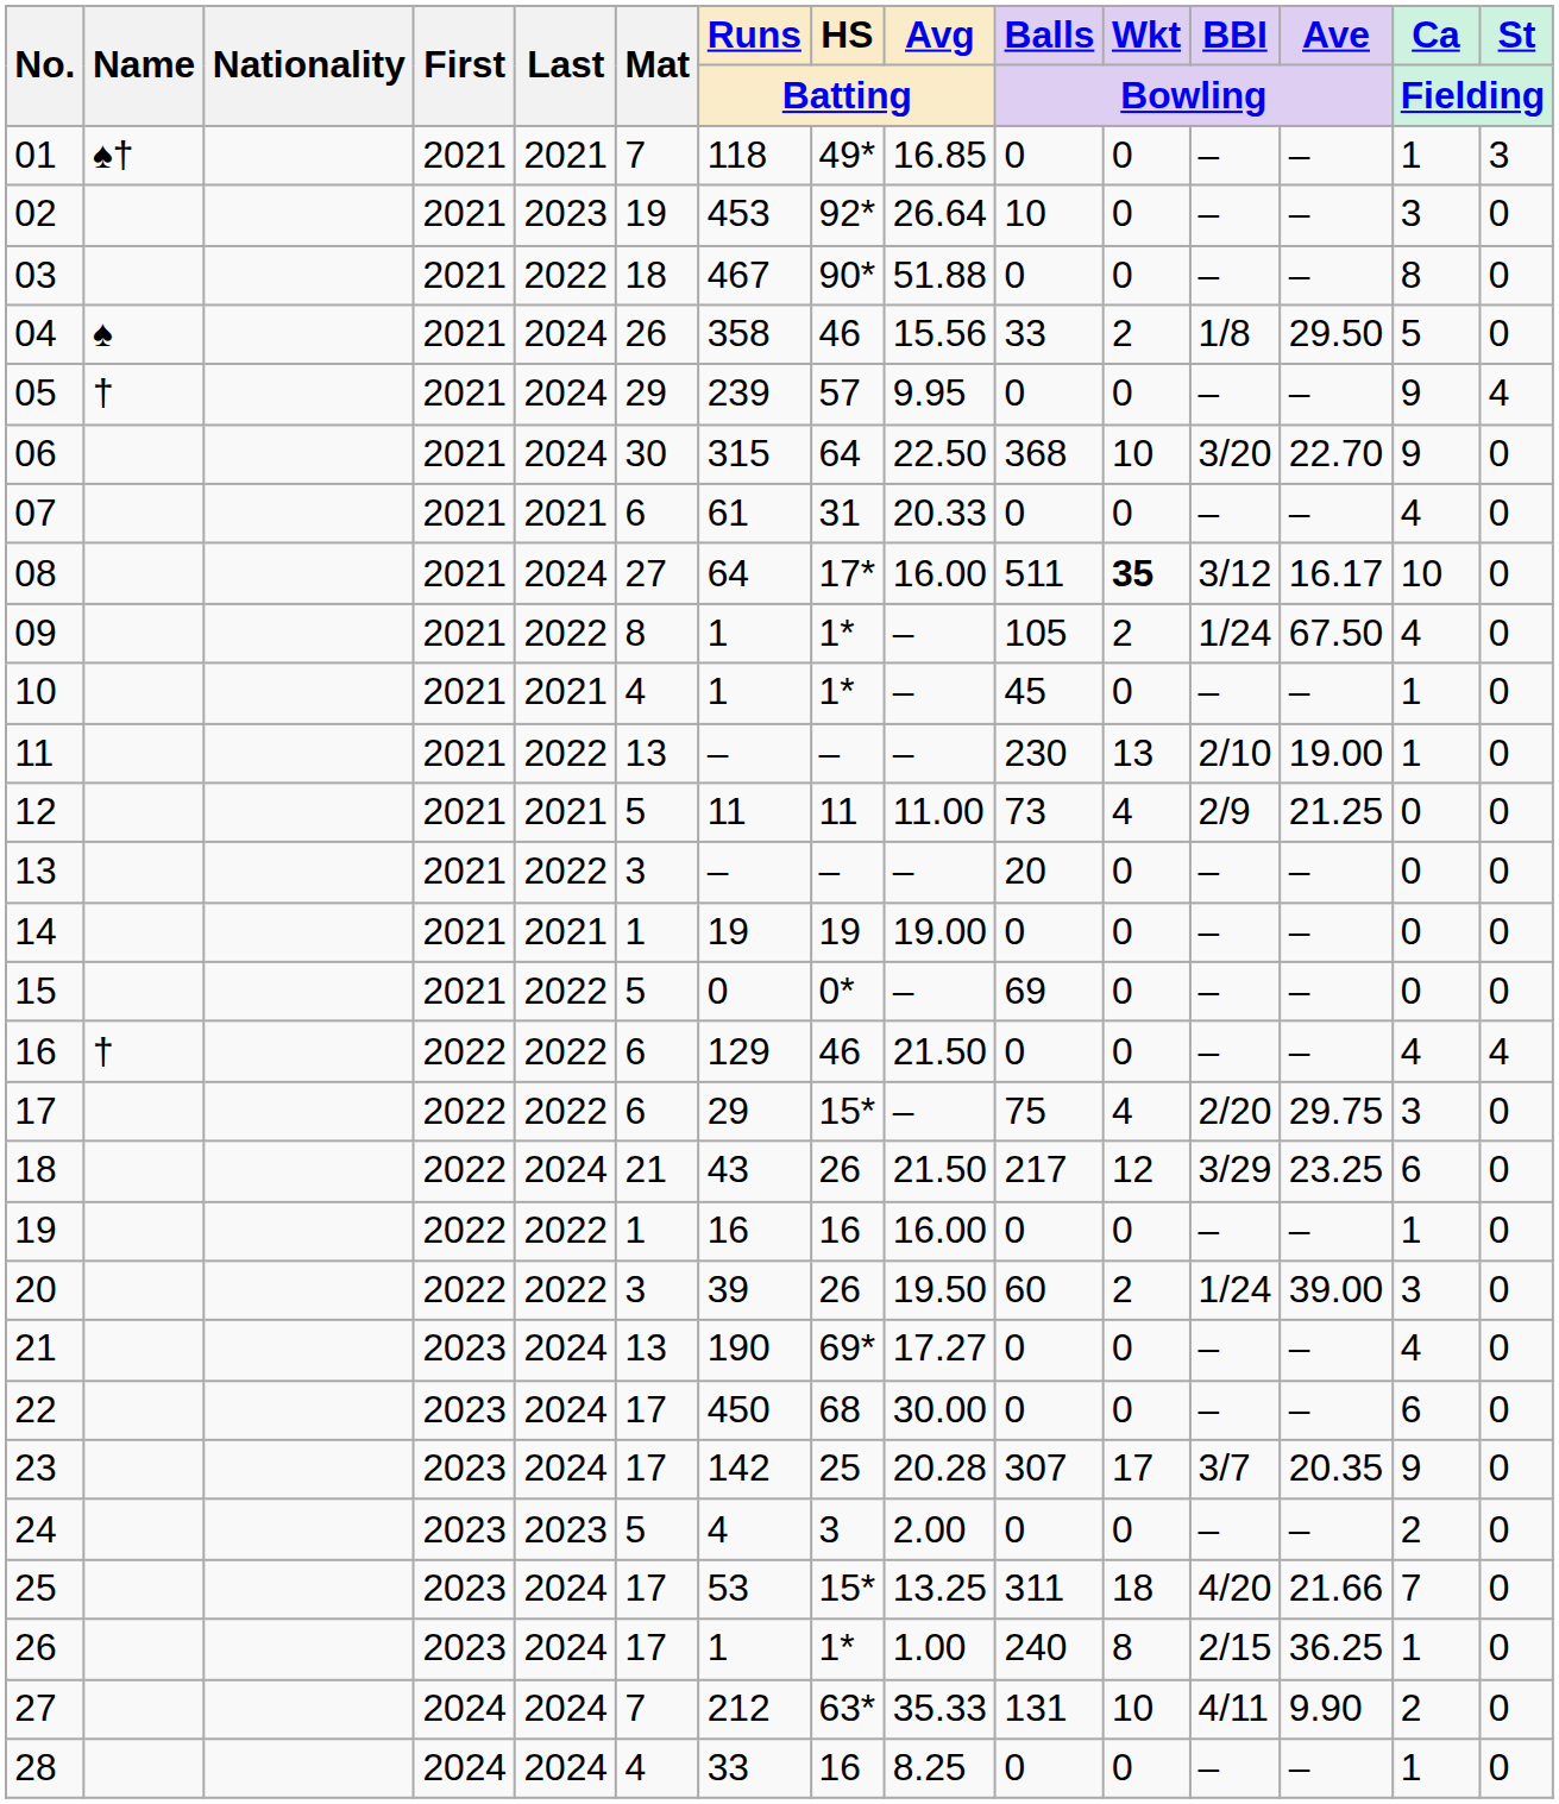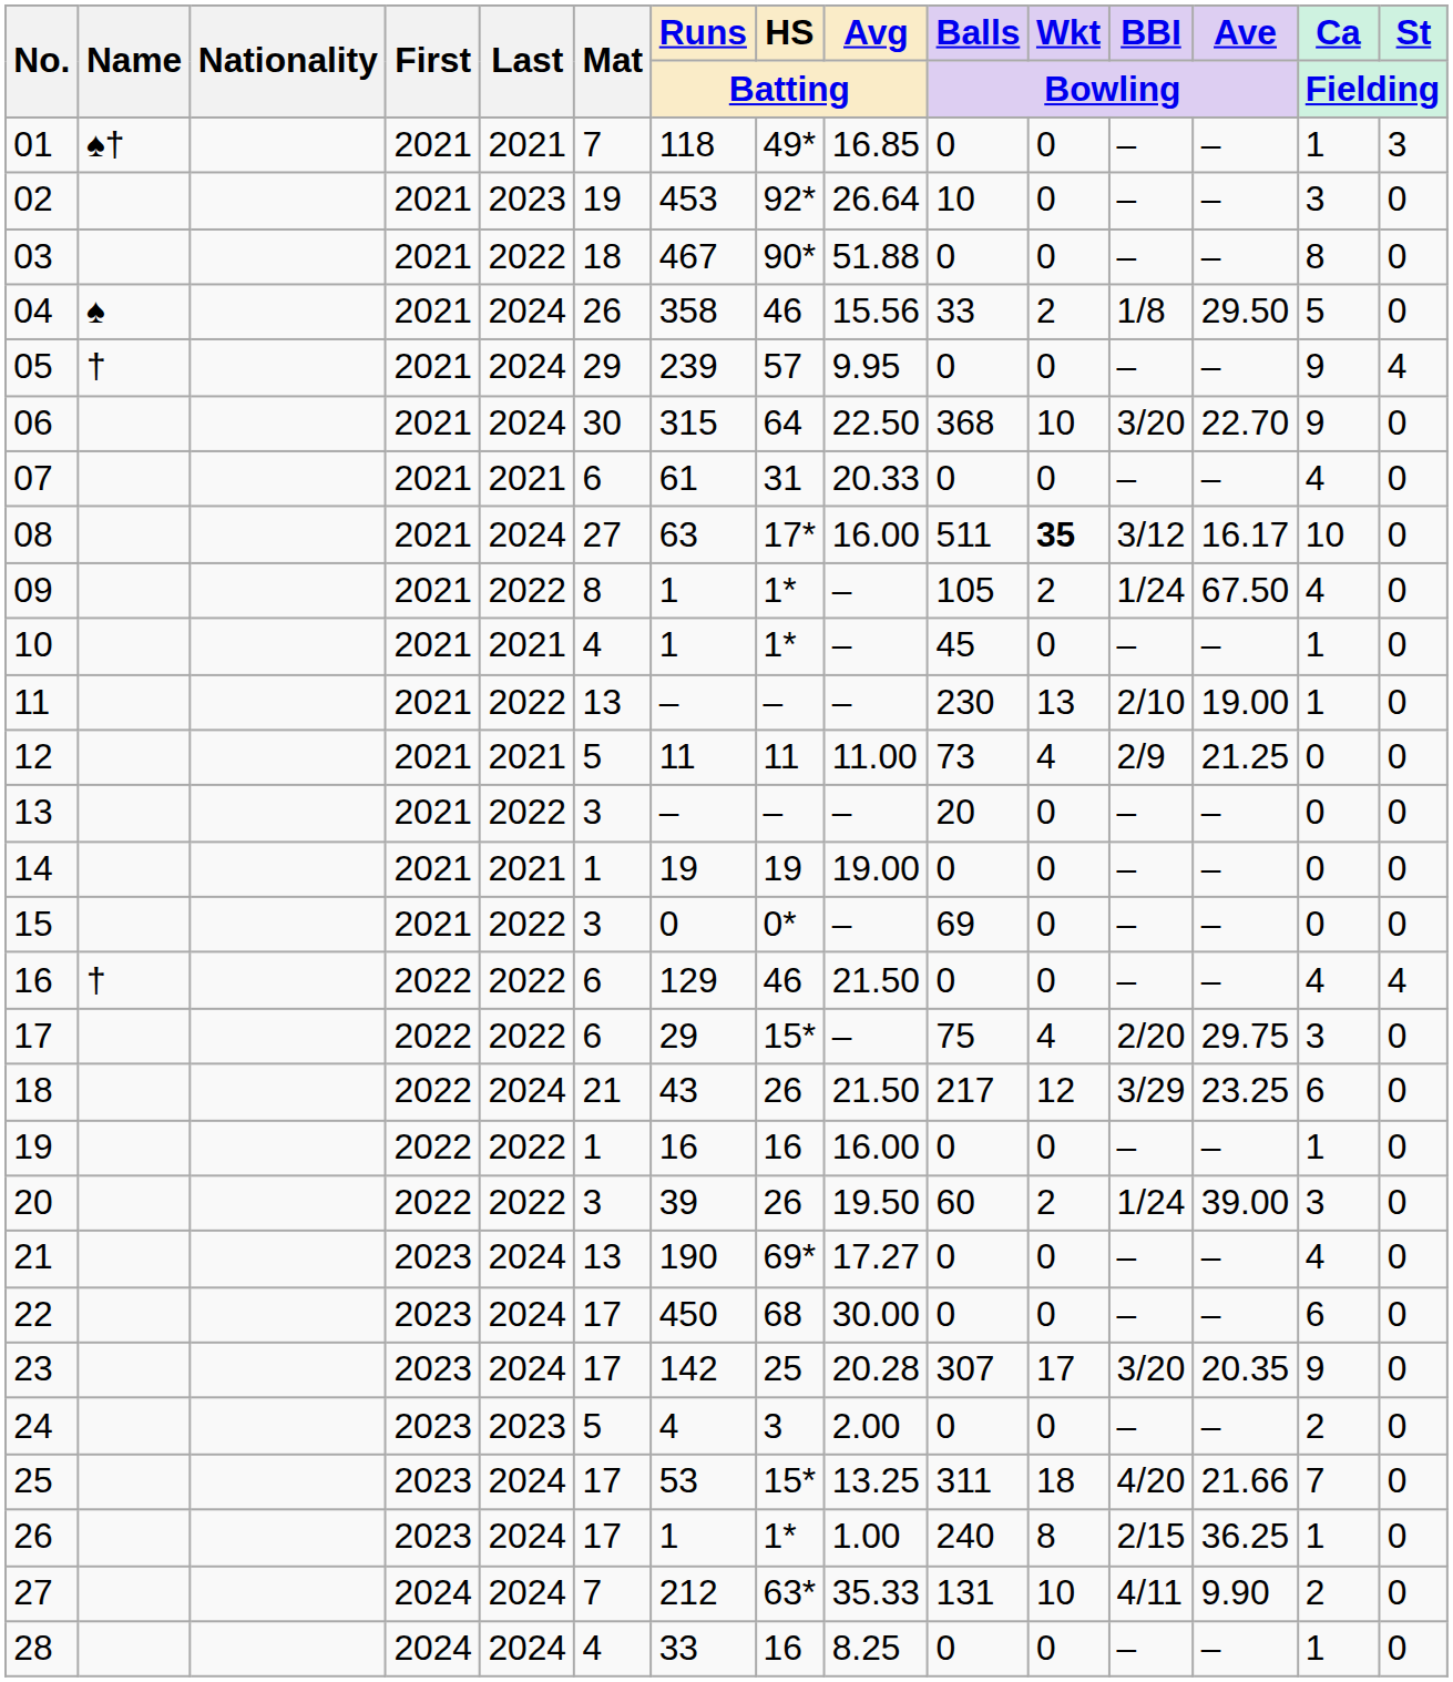08 | Runs / Batting: 64 -> 63
15 | Mat: 5 -> 3
23 | BBI / Bowling: 3/7 -> 3/20
